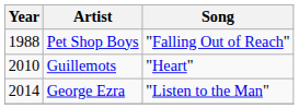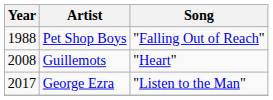Guillemots | Year: 2010 -> 2008
George Ezra | Year: 2014 -> 2017
